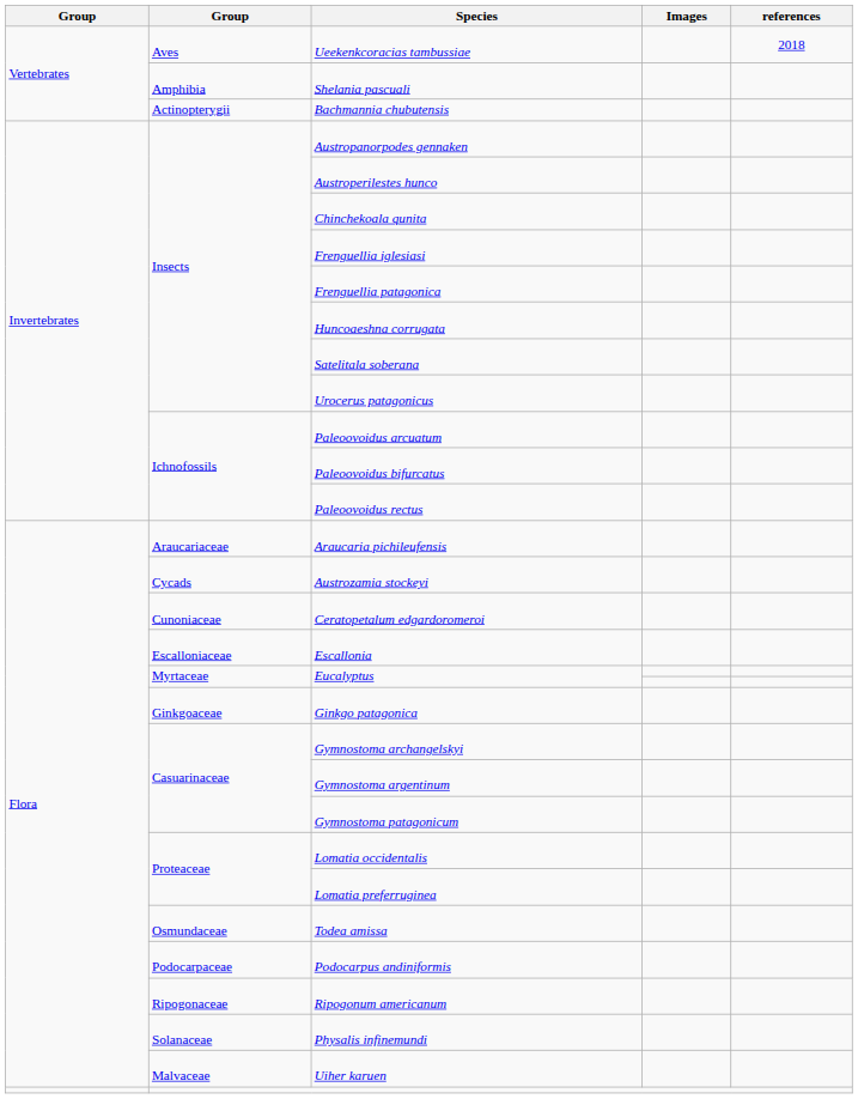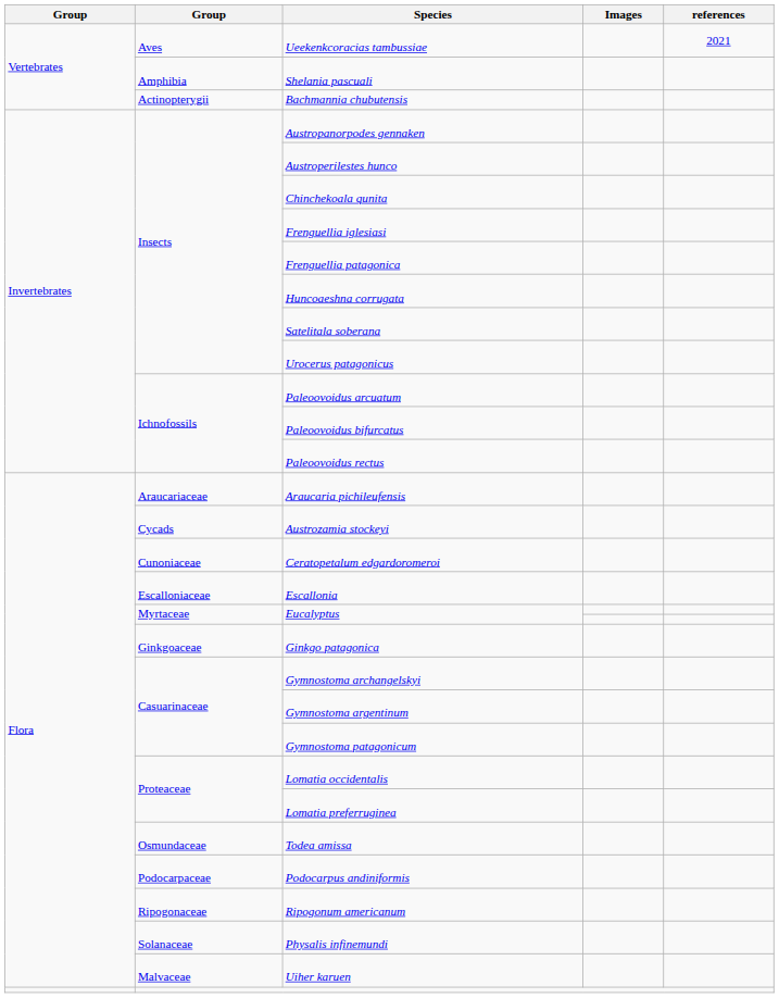Ueekenkcoracias tambussiae | references: 2018 -> 2021
